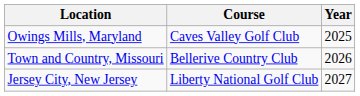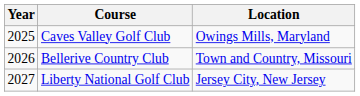columns swapped: Year <-> Location
